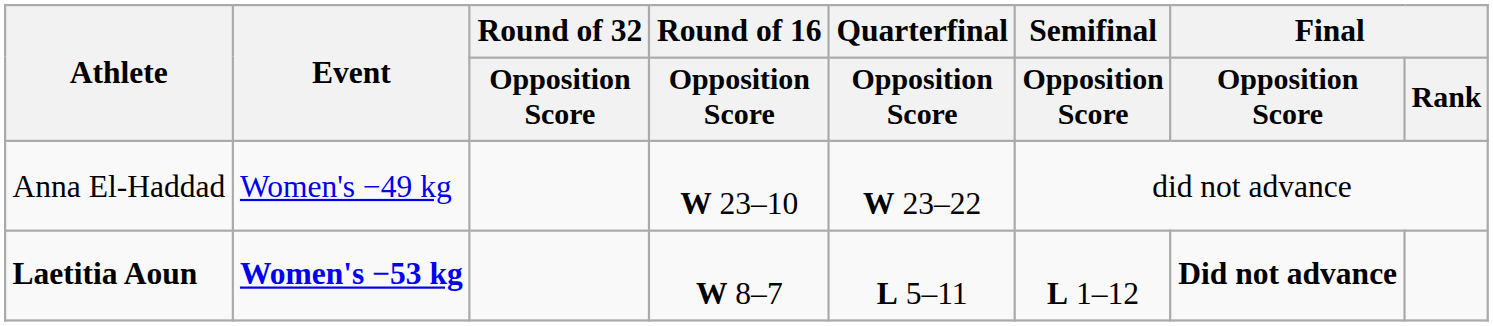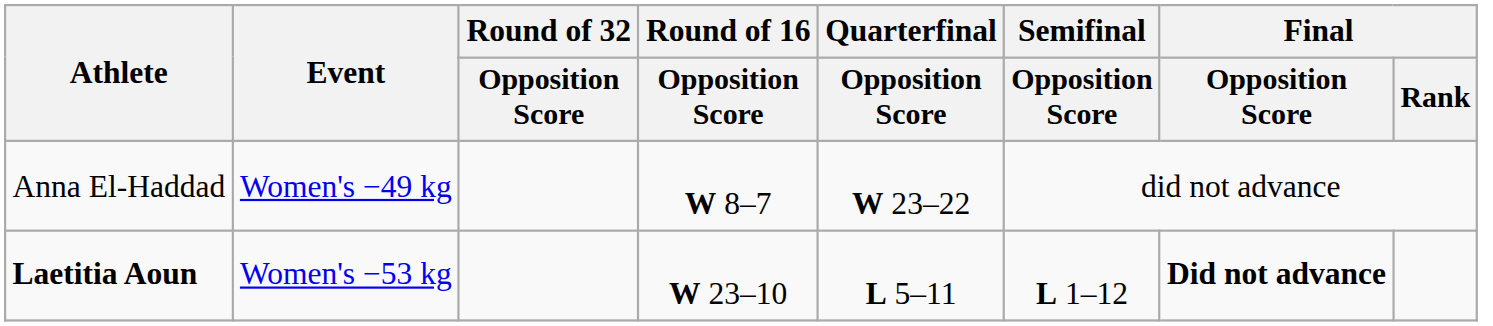Anna El-Haddad | Round of 16 / Opposition Score: W 23–10 -> W 8–7
Laetitia Aoun | Event: bold -> normal
Laetitia Aoun | Round of 16 / Opposition Score: W 8–7 -> W 23–10
